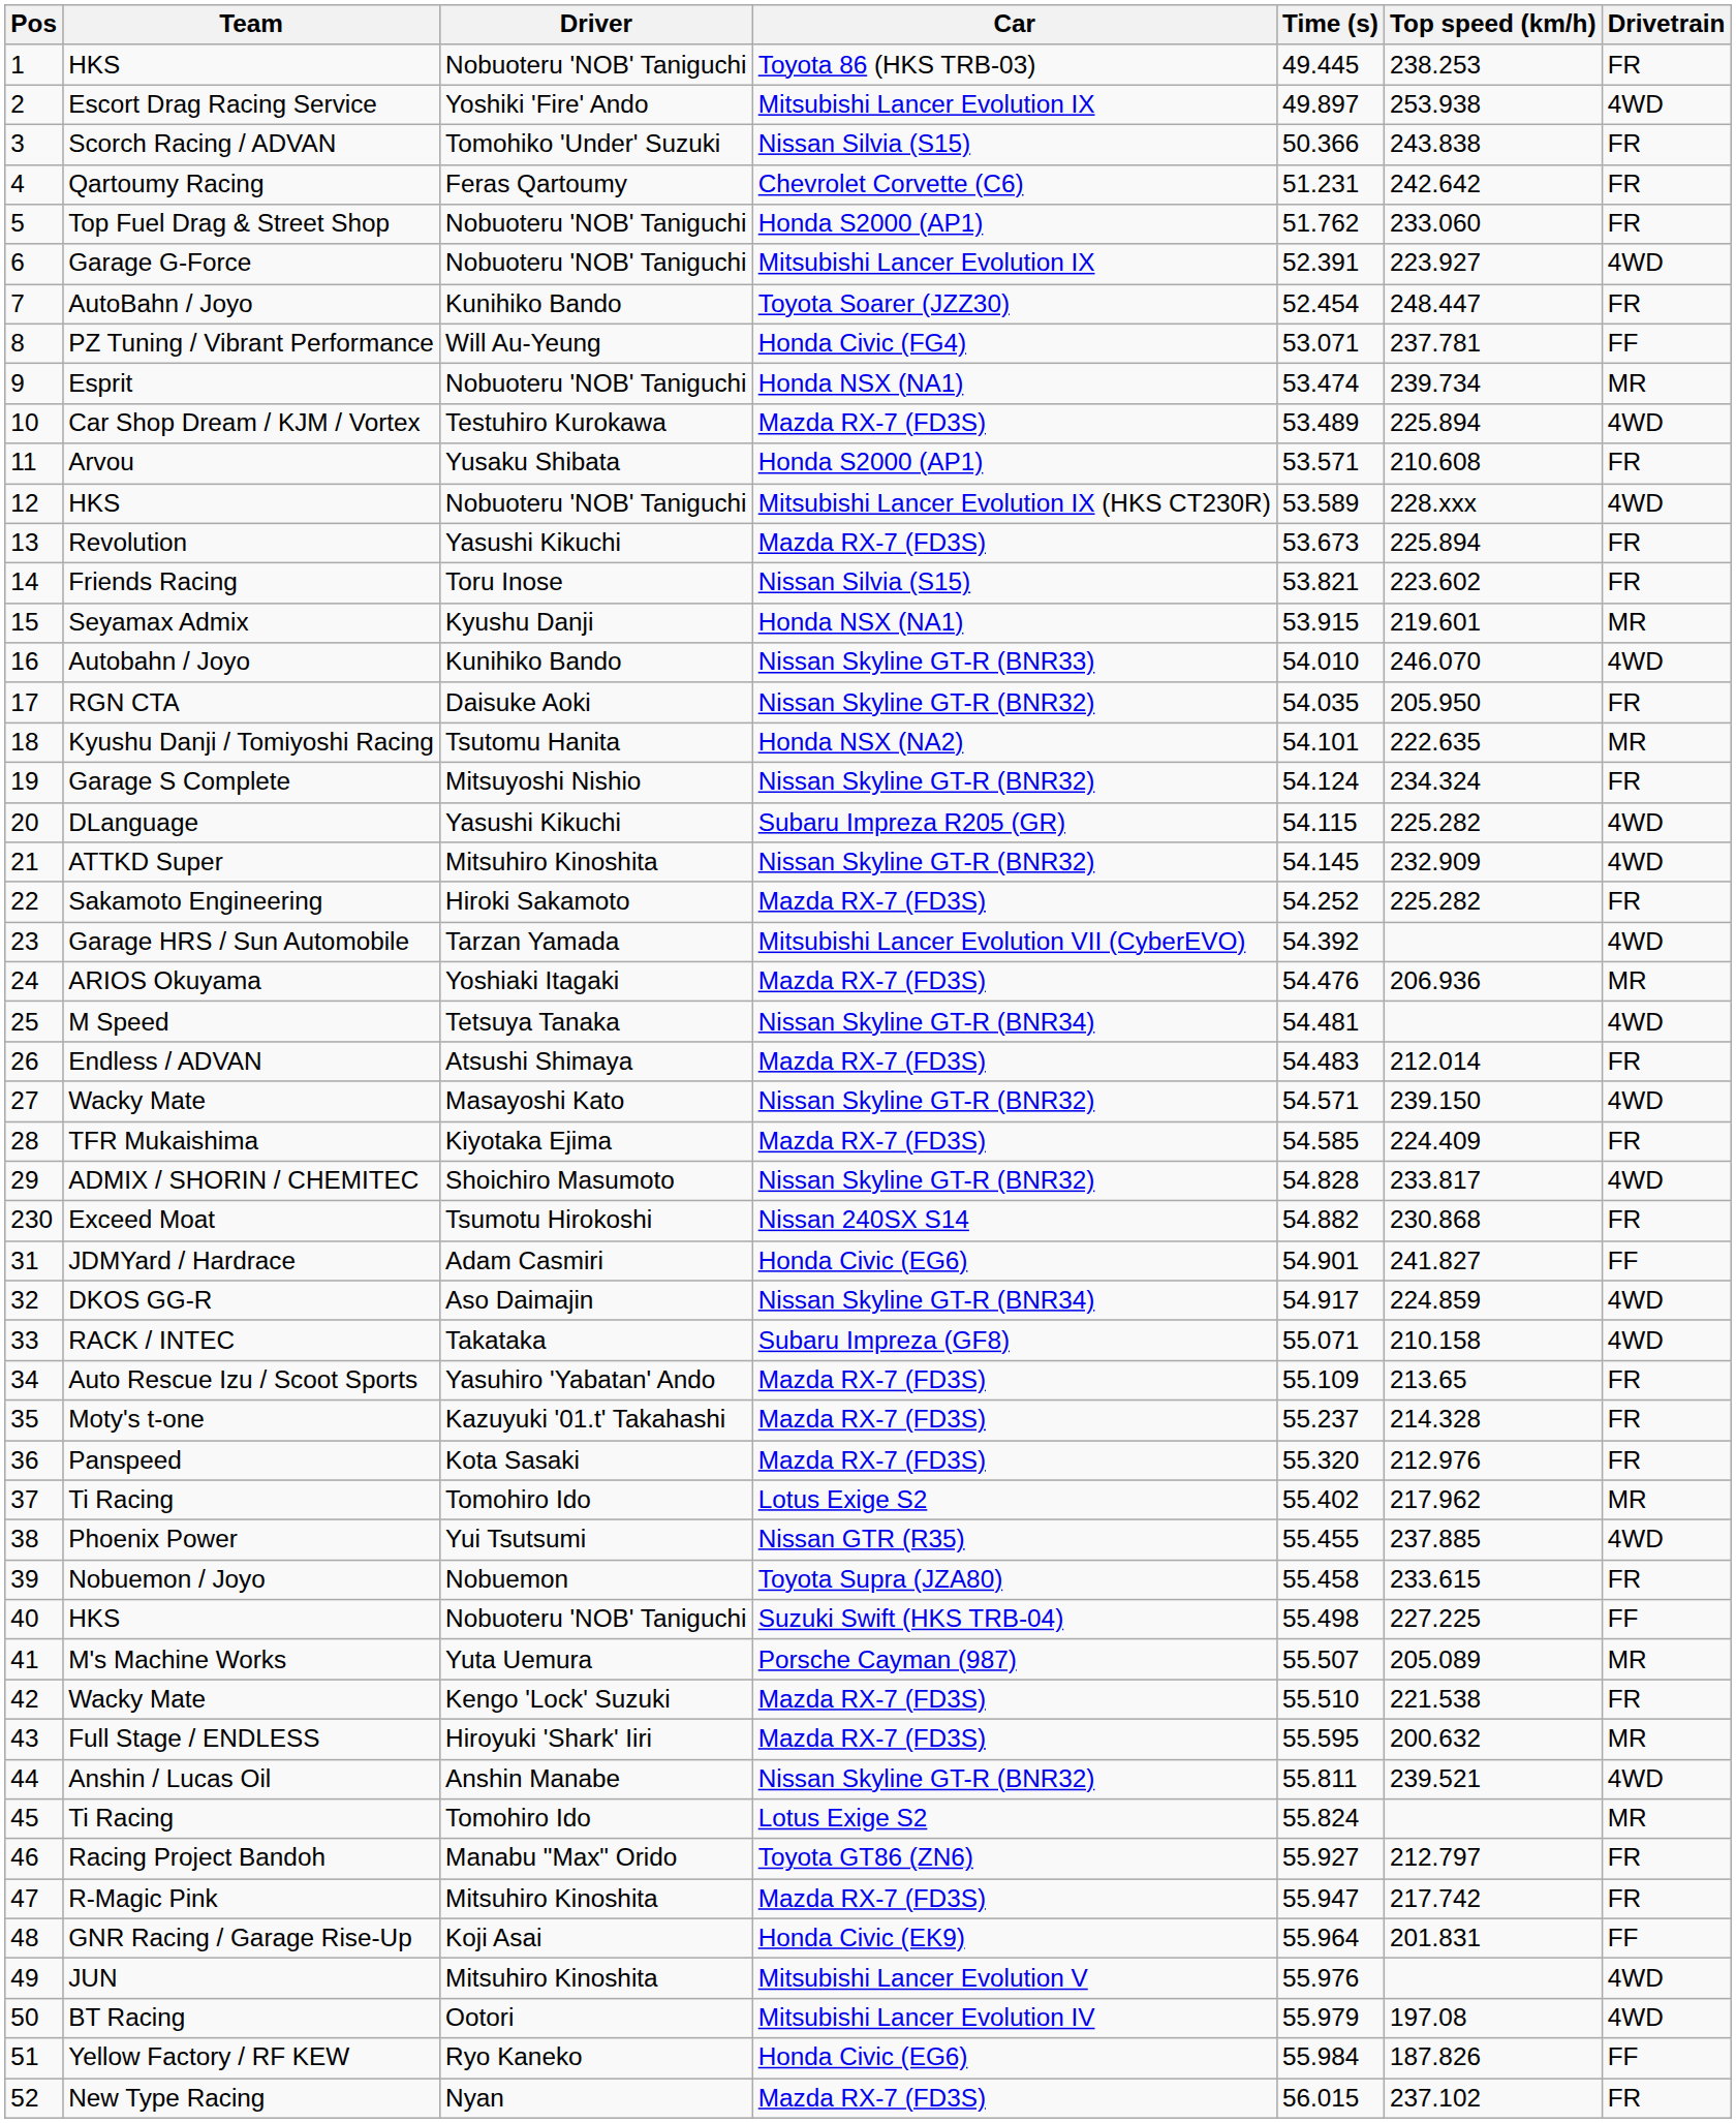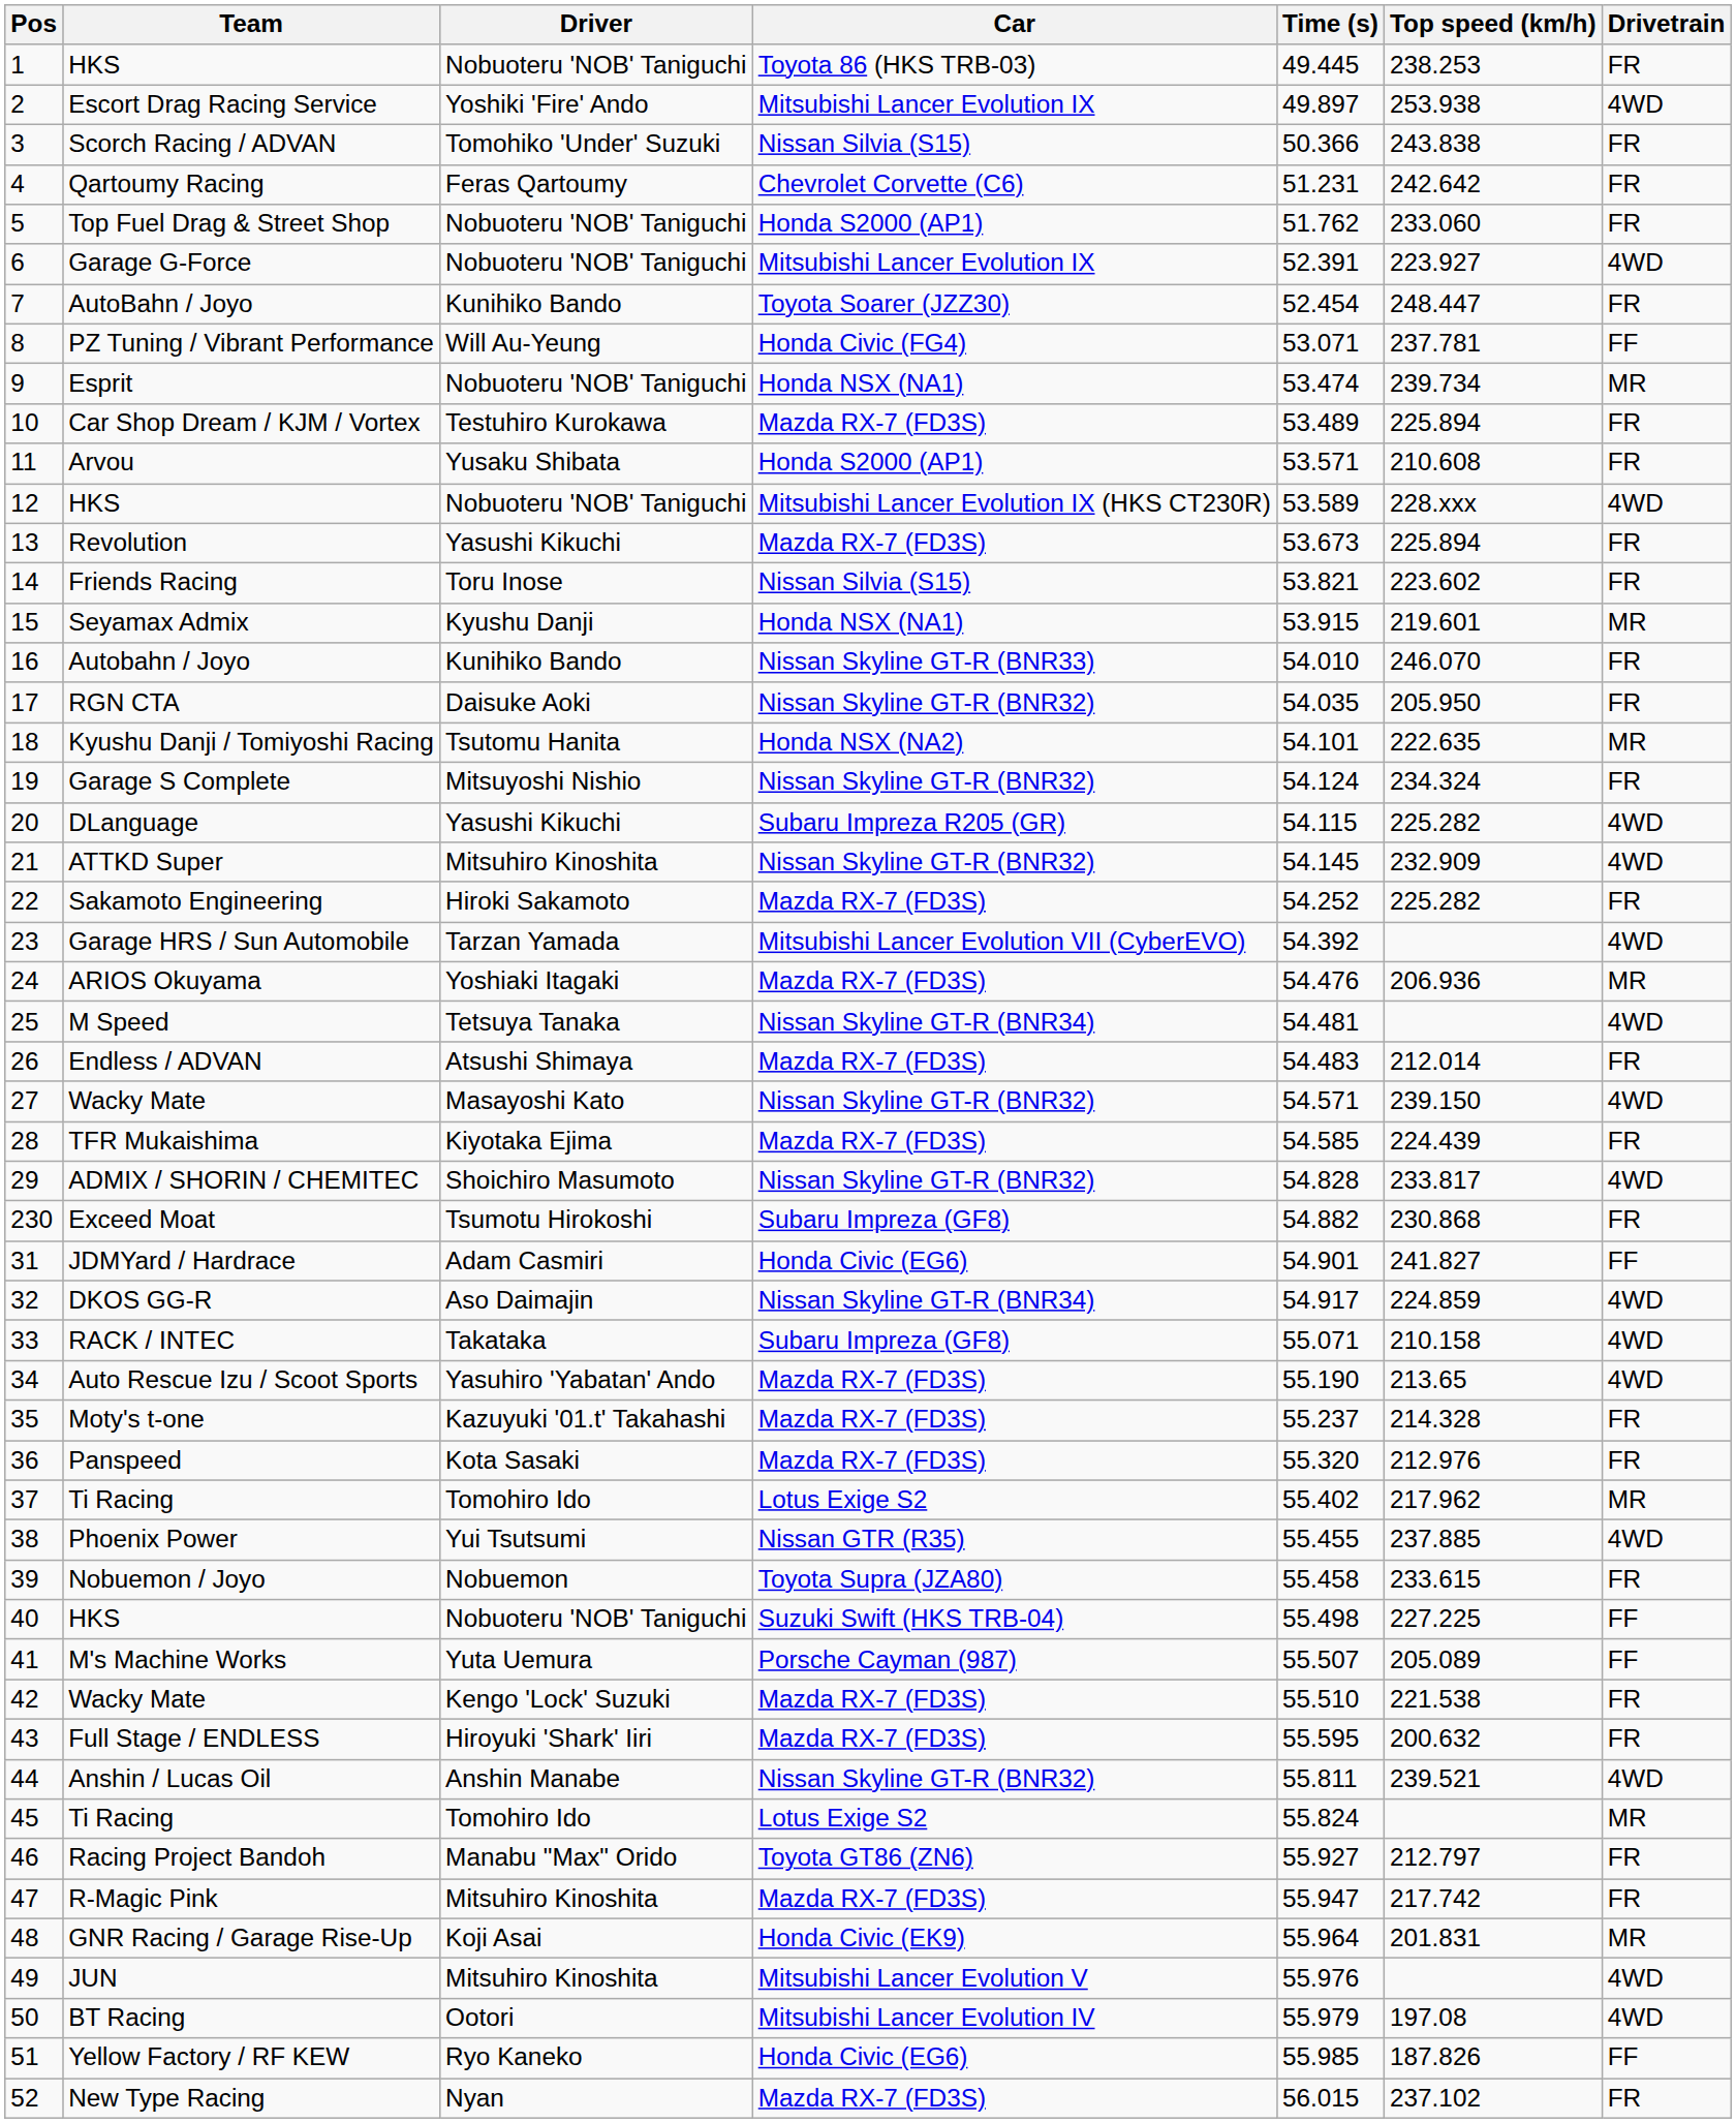Car Shop Dream / KJM / Vortex | Drivetrain: 4WD -> FR
Autobahn / Joyo | Drivetrain: 4WD -> FR
TFR Mukaishima | Top speed (km/h): 224.409 -> 224.439
Exceed Moat | Car: Nissan 240SX S14 -> Subaru Impreza (GF8)
Auto Rescue Izu / Scoot Sports | Time (s): 55.109 -> 55.190
Auto Rescue Izu / Scoot Sports | Drivetrain: FR -> 4WD
M's Machine Works | Drivetrain: MR -> FF
Full Stage / ENDLESS | Drivetrain: MR -> FR
GNR Racing / Garage Rise-Up | Drivetrain: FF -> MR
Yellow Factory / RF KEW | Time (s): 55.984 -> 55.985
